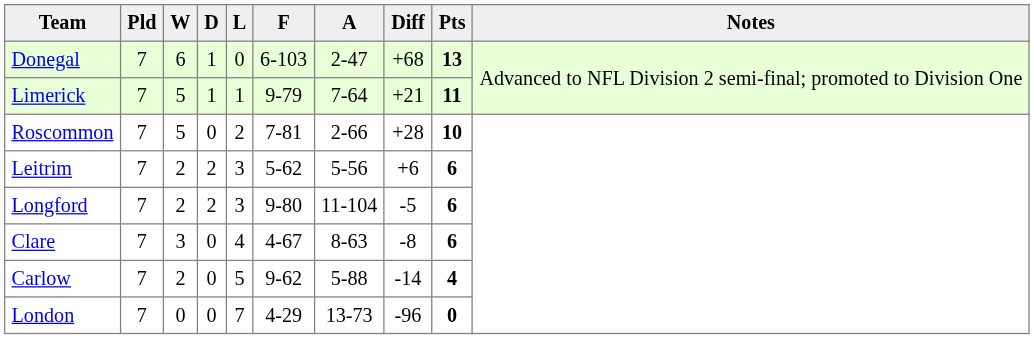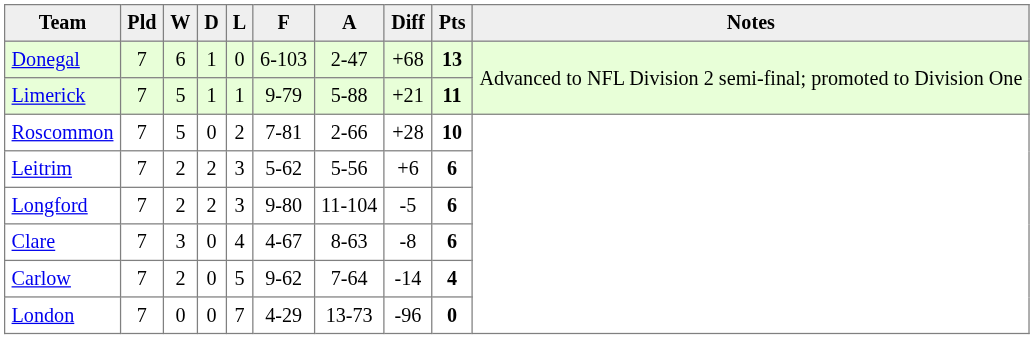Limerick | A: 7-64 -> 5-88
Carlow | A: 5-88 -> 7-64
